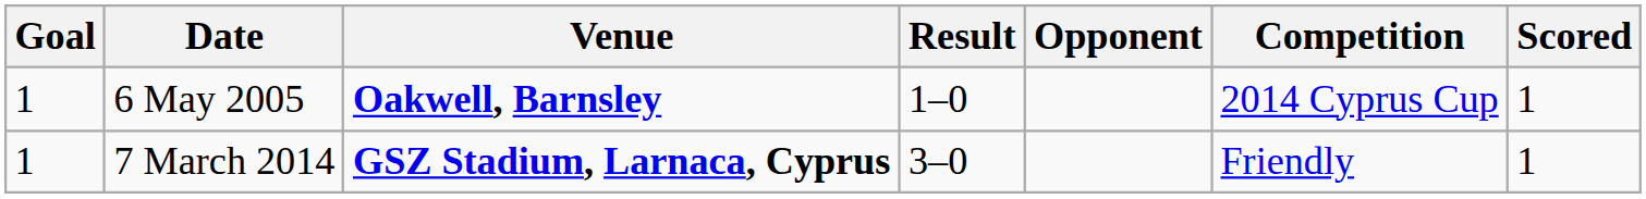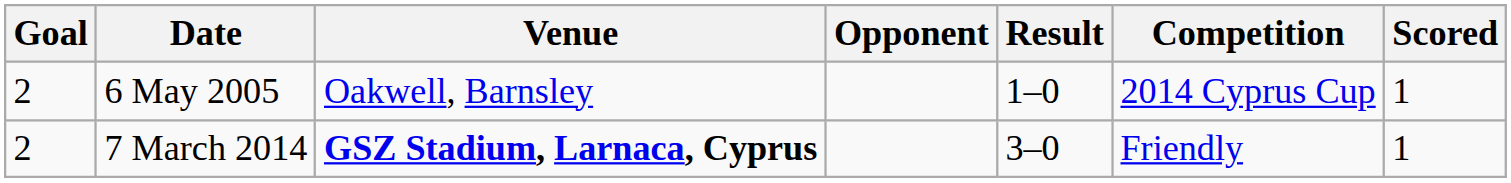columns swapped: Opponent <-> Result
6 May 2005 | Goal: 1 -> 2
6 May 2005 | Venue: bold -> normal
7 March 2014 | Goal: 1 -> 2
